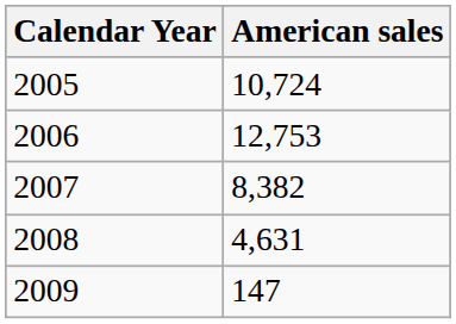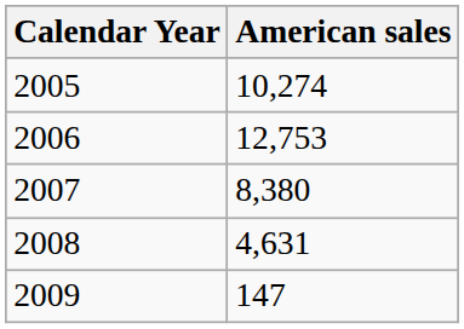2005 | American sales: 10,724 -> 10,274
2007 | American sales: 8,382 -> 8,380
